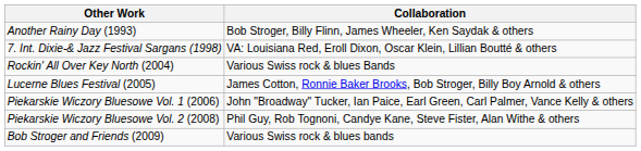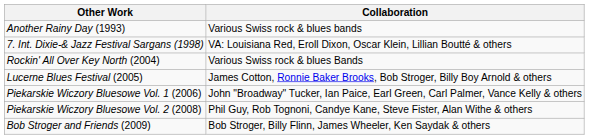Another Rainy Day (1993) | Collaboration: Bob Stroger, Billy Flinn, James Wheeler, Ken Saydak & others -> Various Swiss rock & blues bands
Bob Stroger and Friends (2009) | Collaboration: Various Swiss rock & blues bands -> Bob Stroger, Billy Flinn, James Wheeler, Ken Saydak & others
